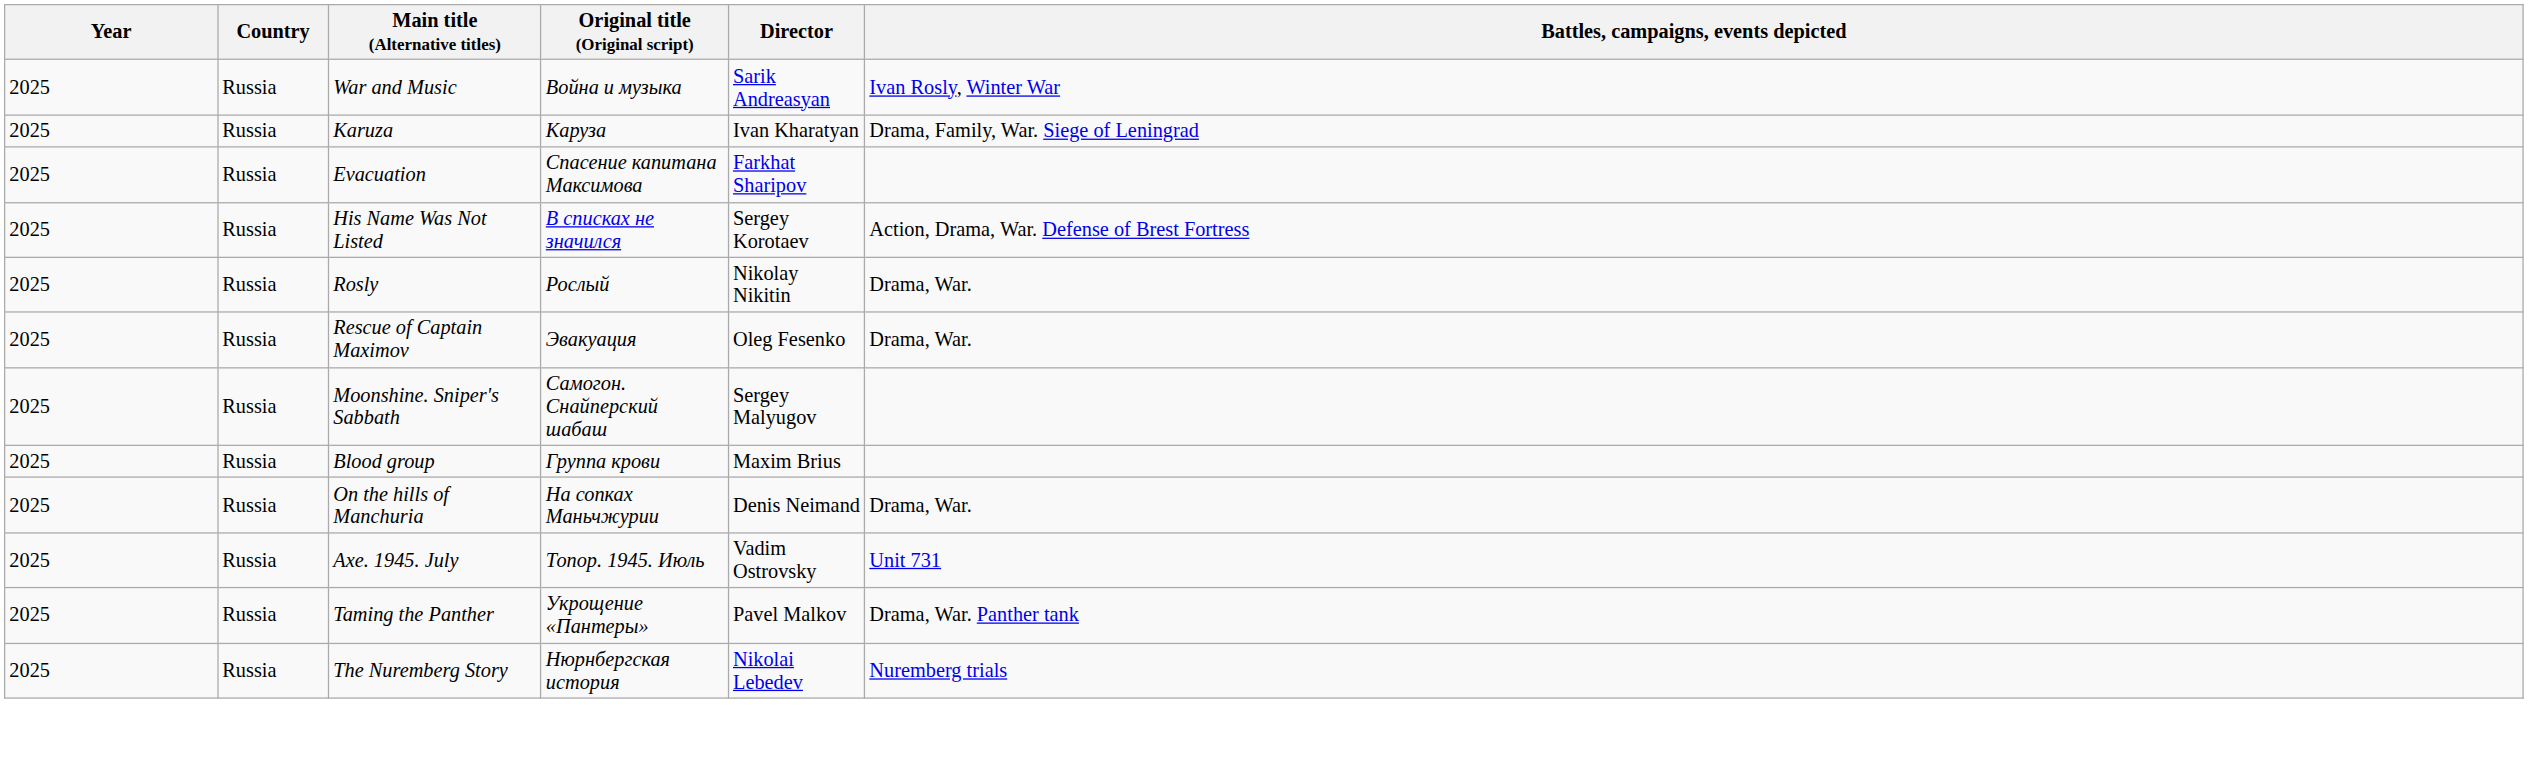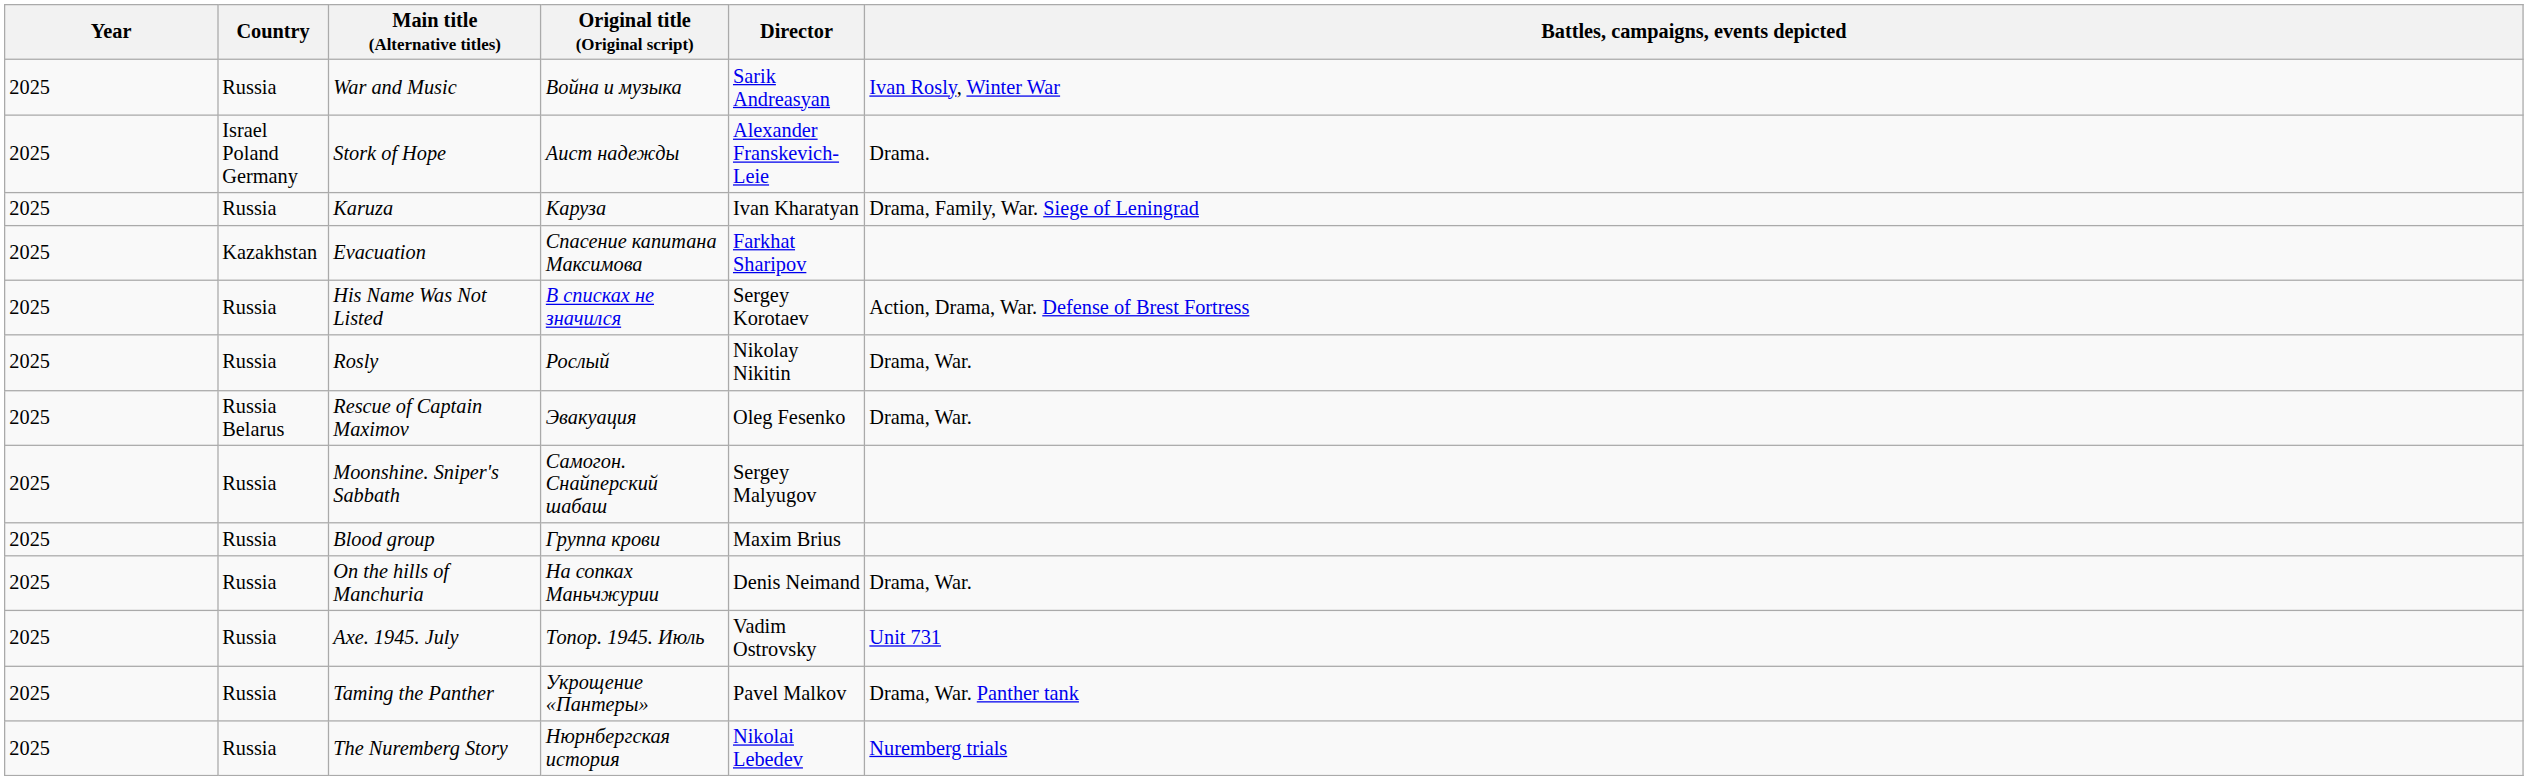+ row: 2025 | Israel Poland Germany | Stork of Hope | Аист надежды | Alexander Franskevich-Leie | Drama.
Evacuation | Country: Russia -> Kazakhstan
Rescue of Captain Maximov | Country: Russia -> Russia Belarus
